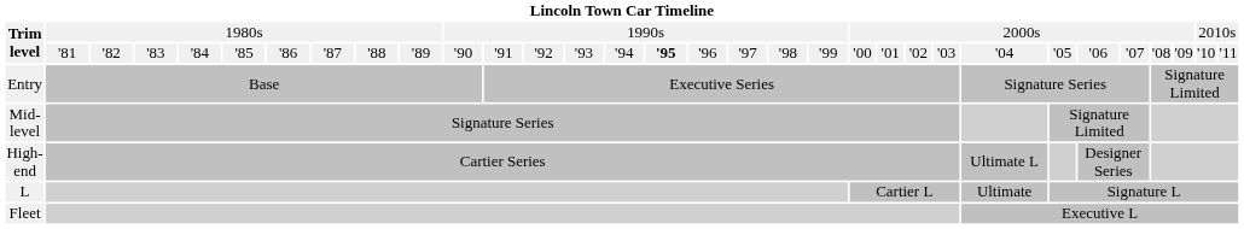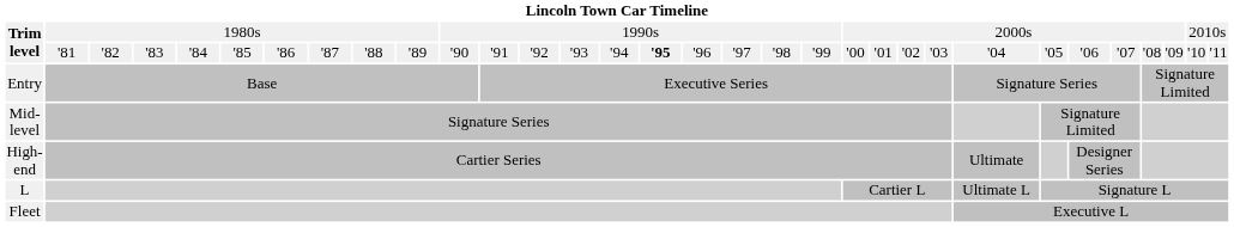High-end | column 25: Ultimate L -> Ultimate
L | column 25: Ultimate -> Ultimate L
